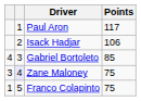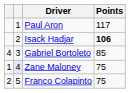Isack Hadjar | Points: normal -> bold
Zane Maloney | column 1: 3 -> 1
Franco Colapinto | column 1: 1 -> 2
